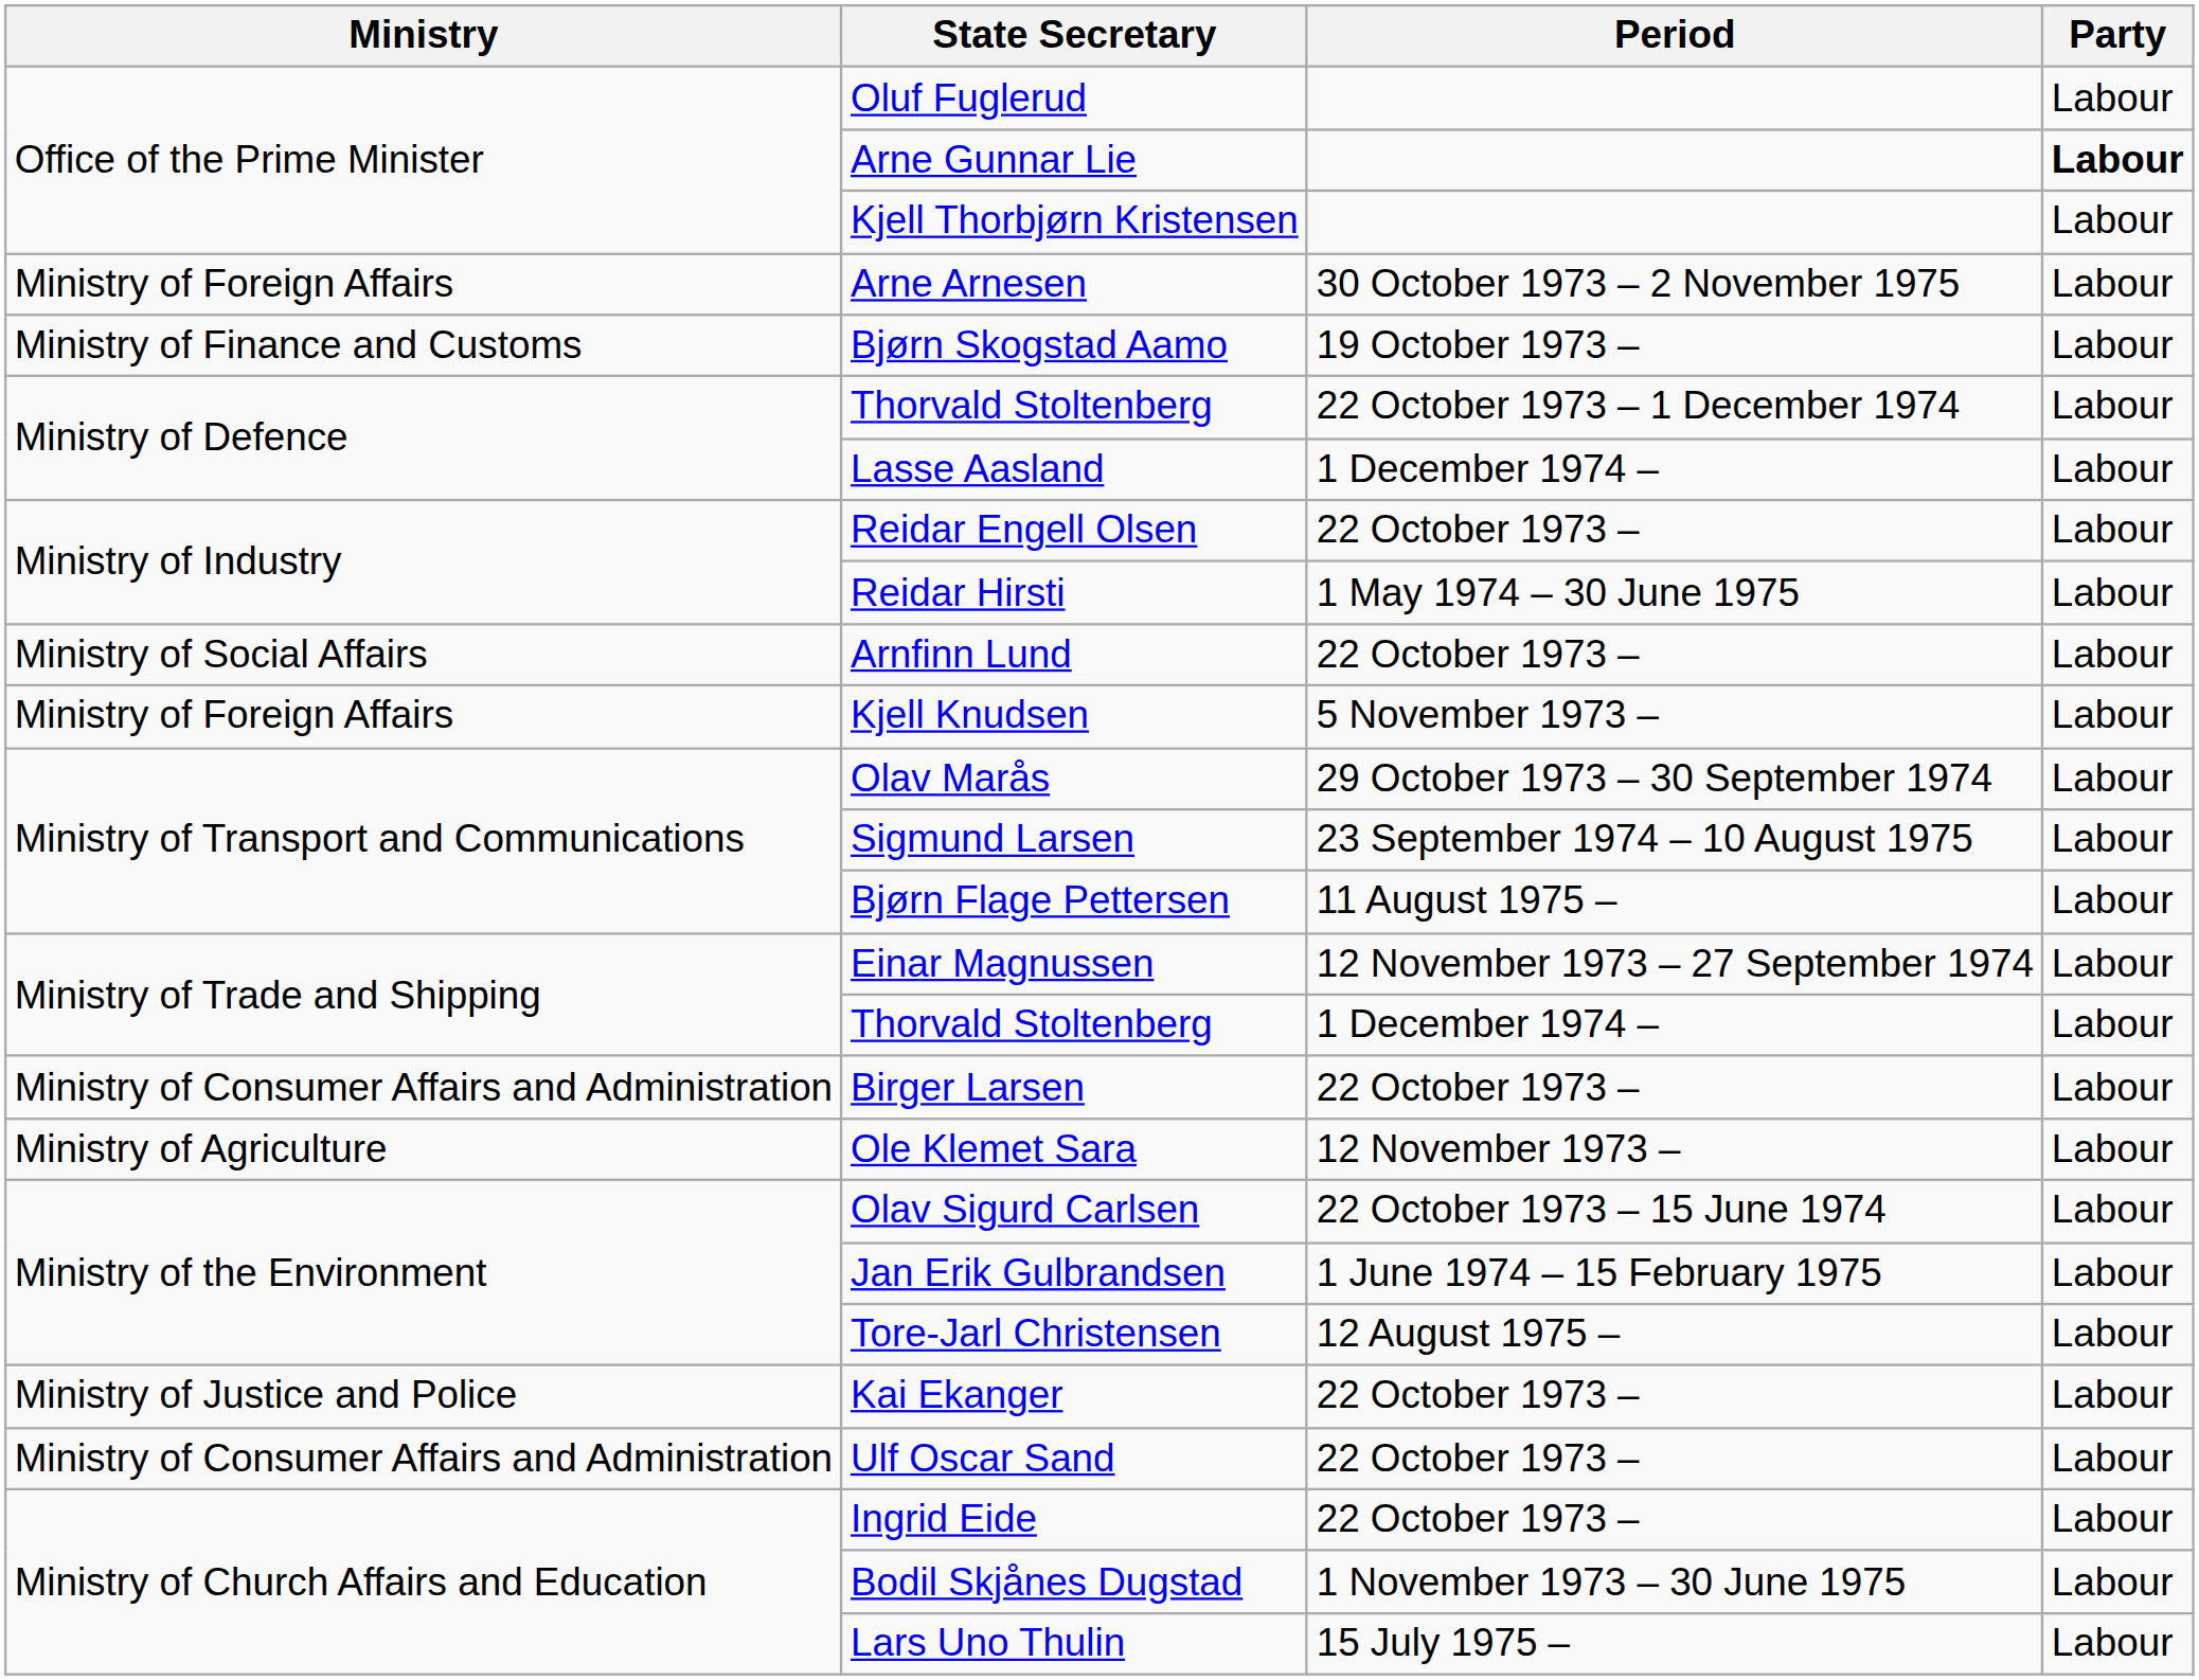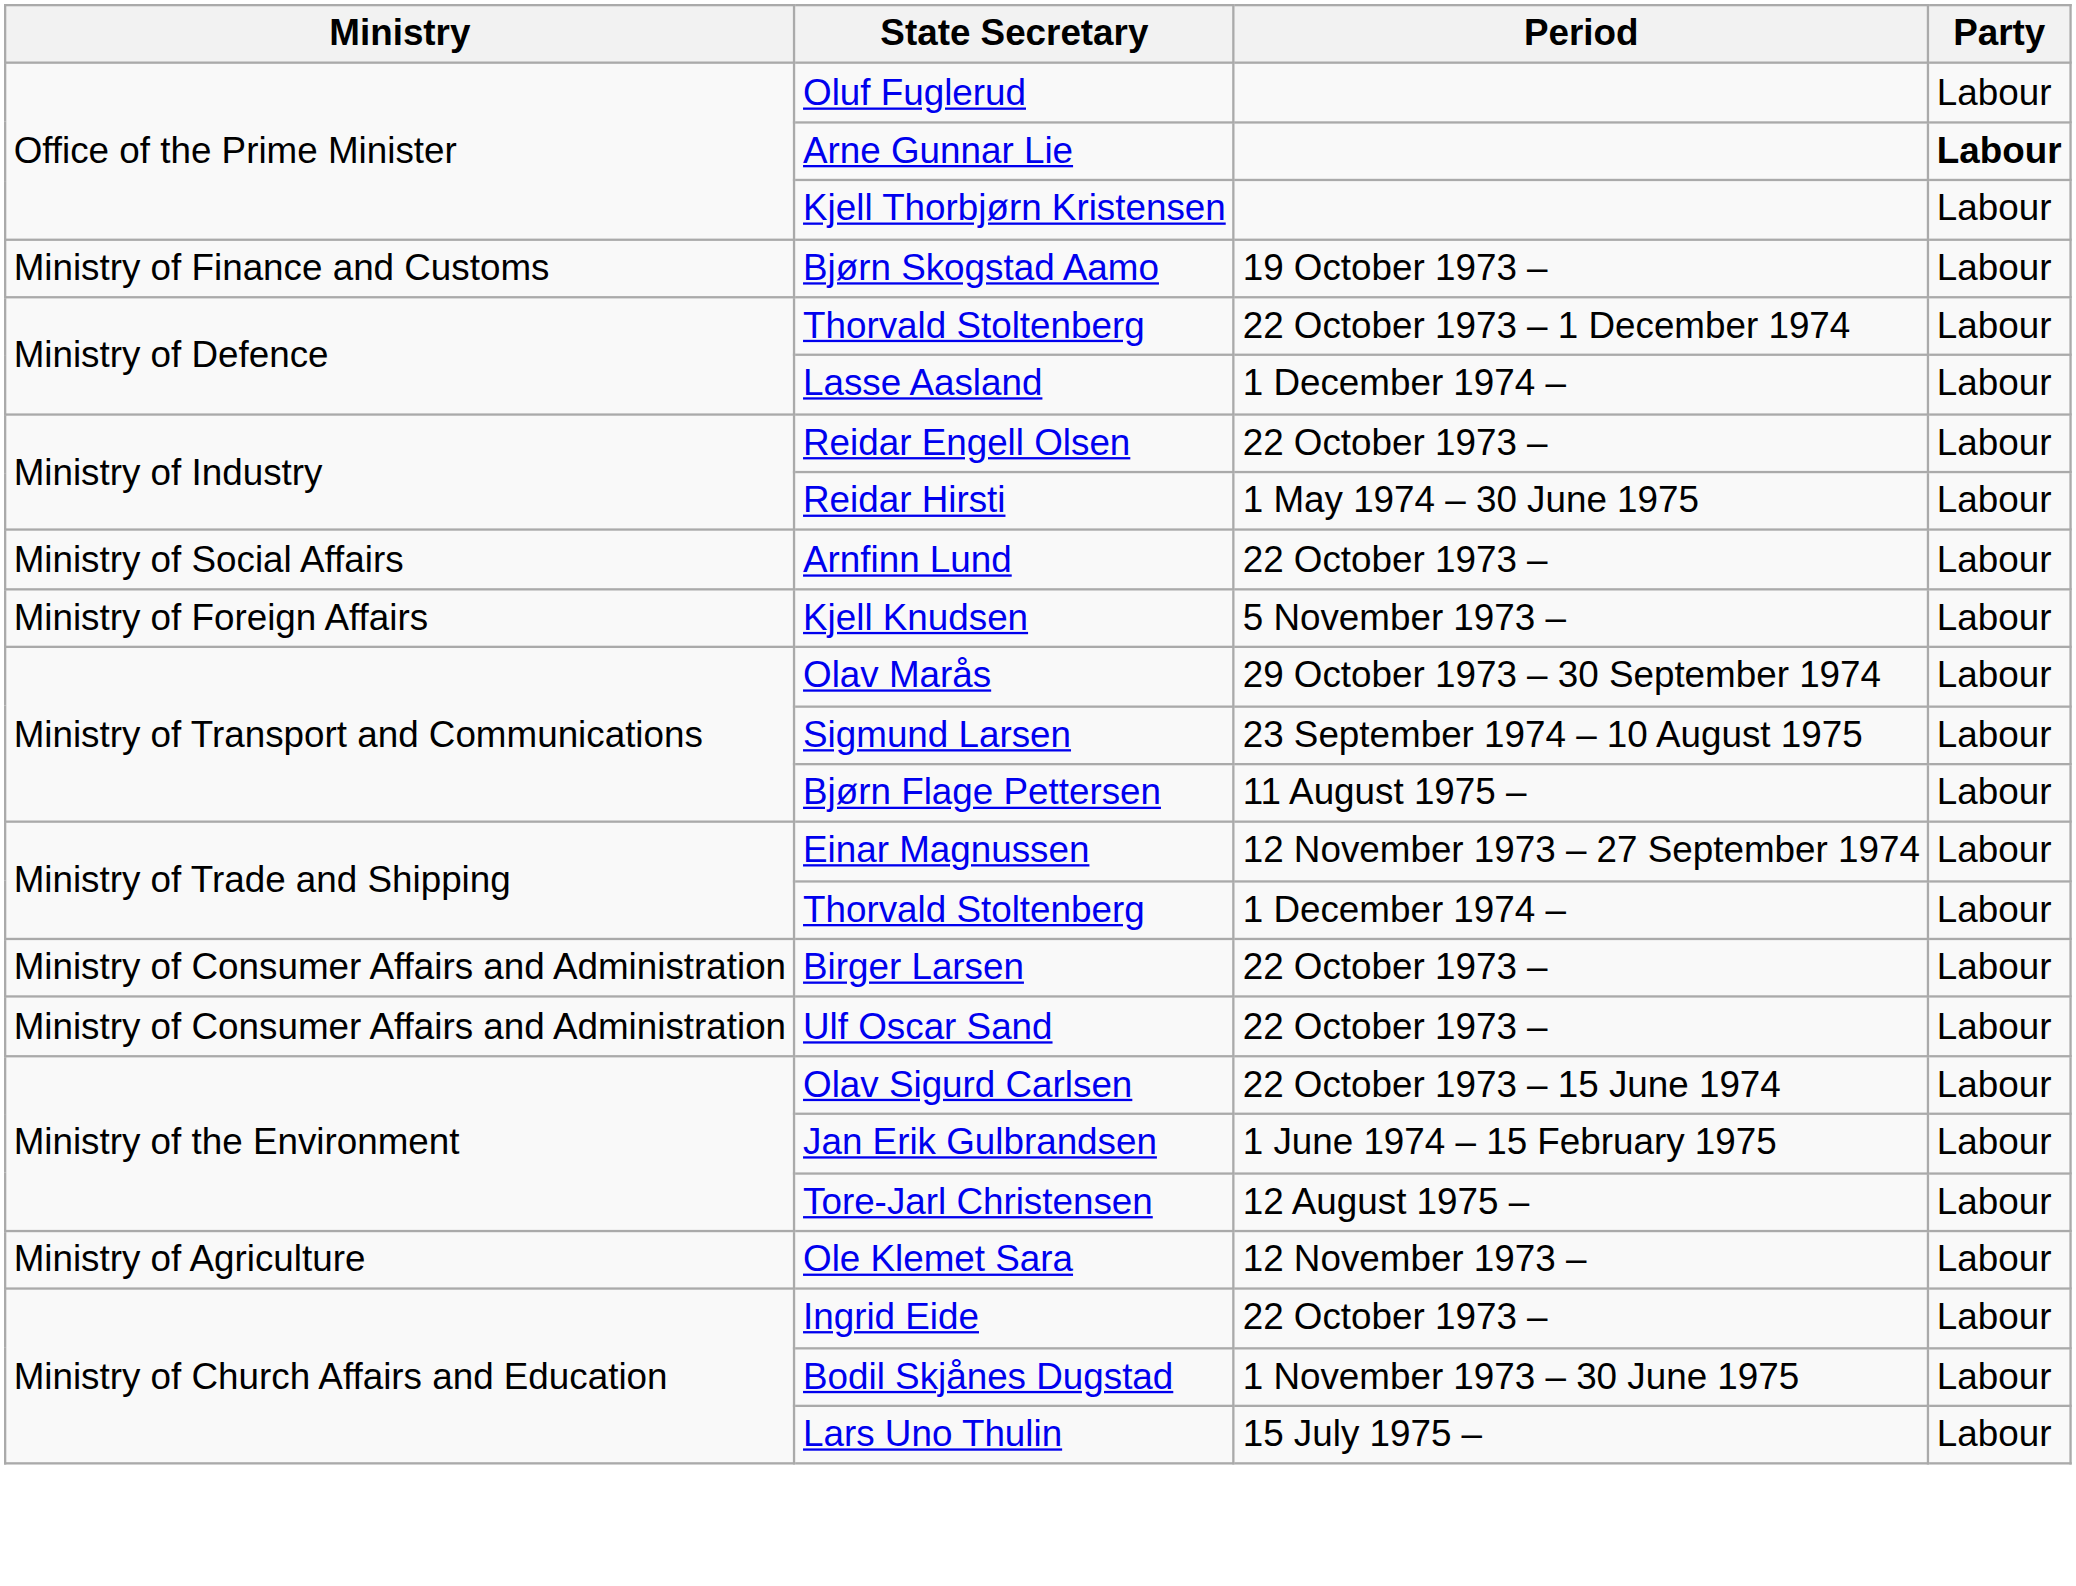- row: Ministry of Foreign Affairs | Arne Arnesen | 30 October 1973 – 2 November 1975 | Labour
rows swapped: Ole Klemet Sara <-> Ulf Oscar Sand
- row: Ministry of Justice and Police | Kai Ekanger | 22 October 1973 – | Labour
